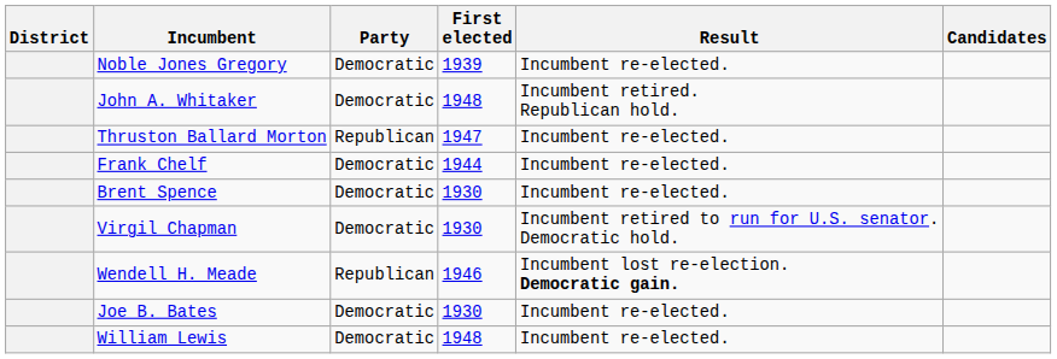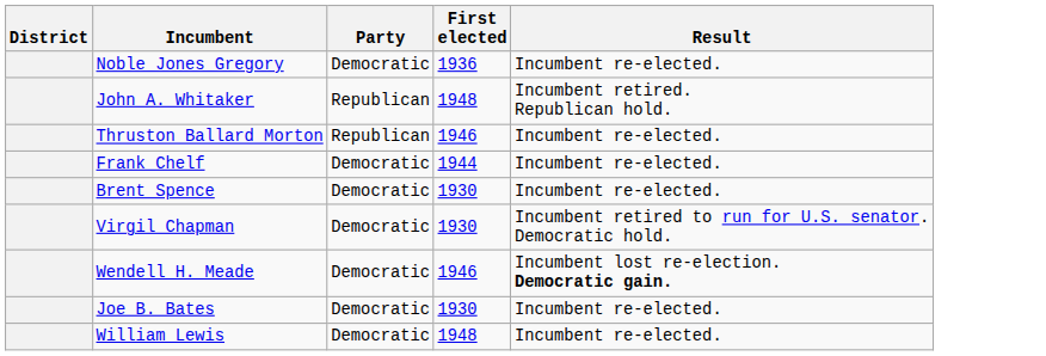- column: Candidates
Noble Jones Gregory | First elected: 1939 -> 1936
John A. Whitaker | Party: Democratic -> Republican
Thruston Ballard Morton | First elected: 1947 -> 1946
Wendell H. Meade | Party: Republican -> Democratic
